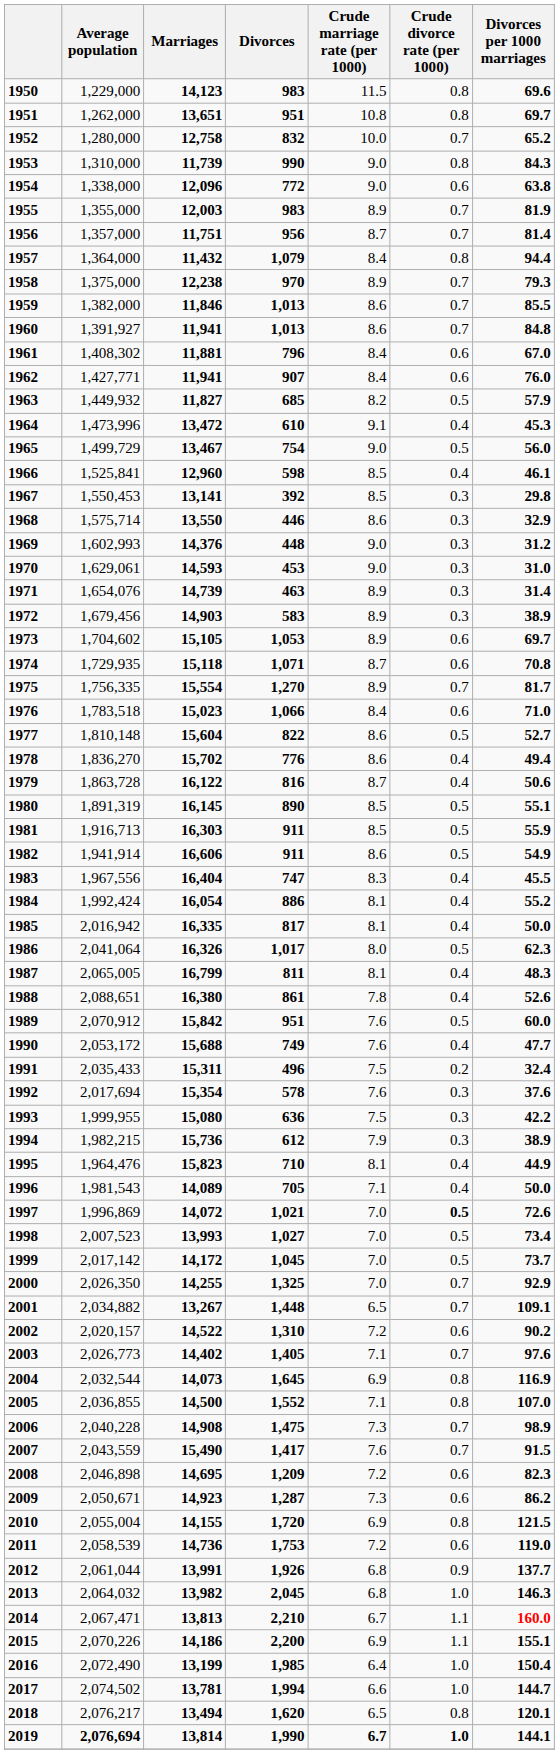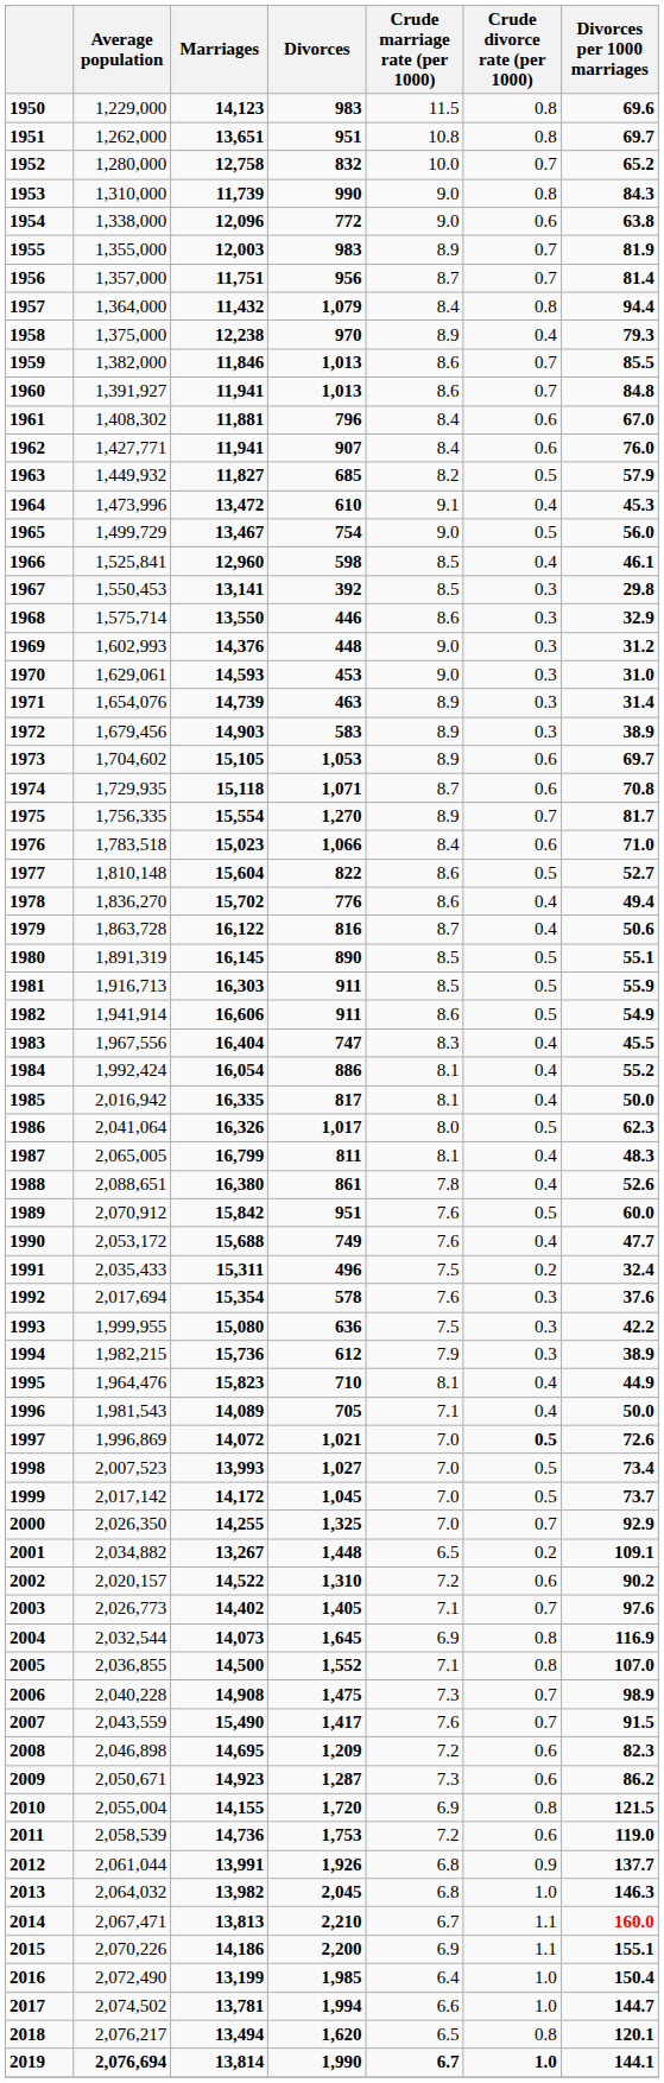1958 | Crude divorce rate (per 1000): 0.7 -> 0.4
2001 | Crude divorce rate (per 1000): 0.7 -> 0.2
